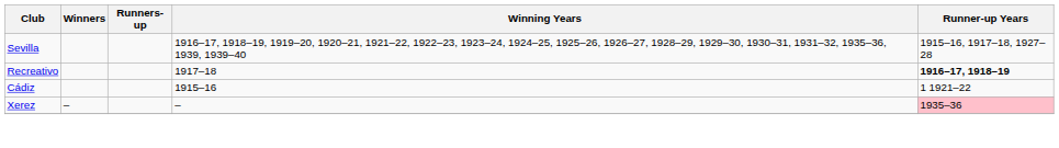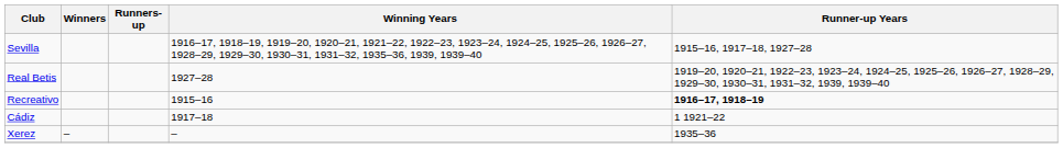+ row: Real Betis | 1927–28 | 1919–20, 1920–21, 1922–23, 1923–24, 1924–25, 1925–26, 1926–27, 1928–29, 1929–30, 1930–31, 1931–32, 1939, 1939–40
Recreativo | Winning Years: 1917–18 -> 1915–16
Cádiz | Winning Years: 1915–16 -> 1917–18
Xerez | Runner-up Years: pink background -> no background
